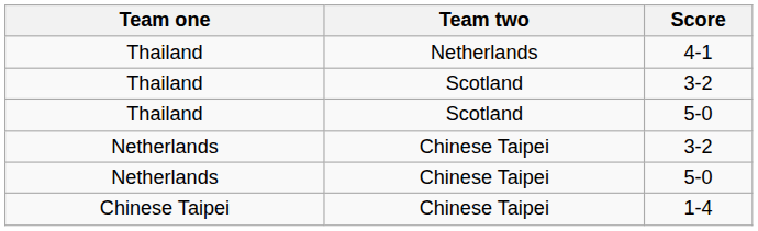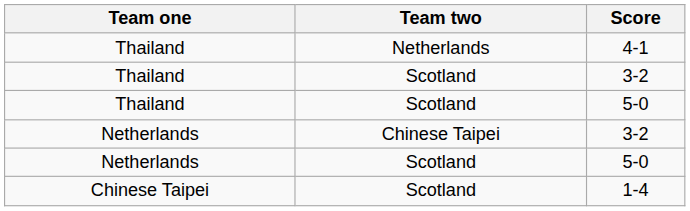Netherlands / 5-0 | Team two: Chinese Taipei -> Scotland
1-4 | Team two: Chinese Taipei -> Scotland
